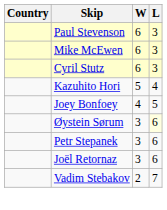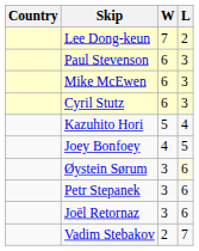+ row: Lee Dong-keun | 7 | 2
